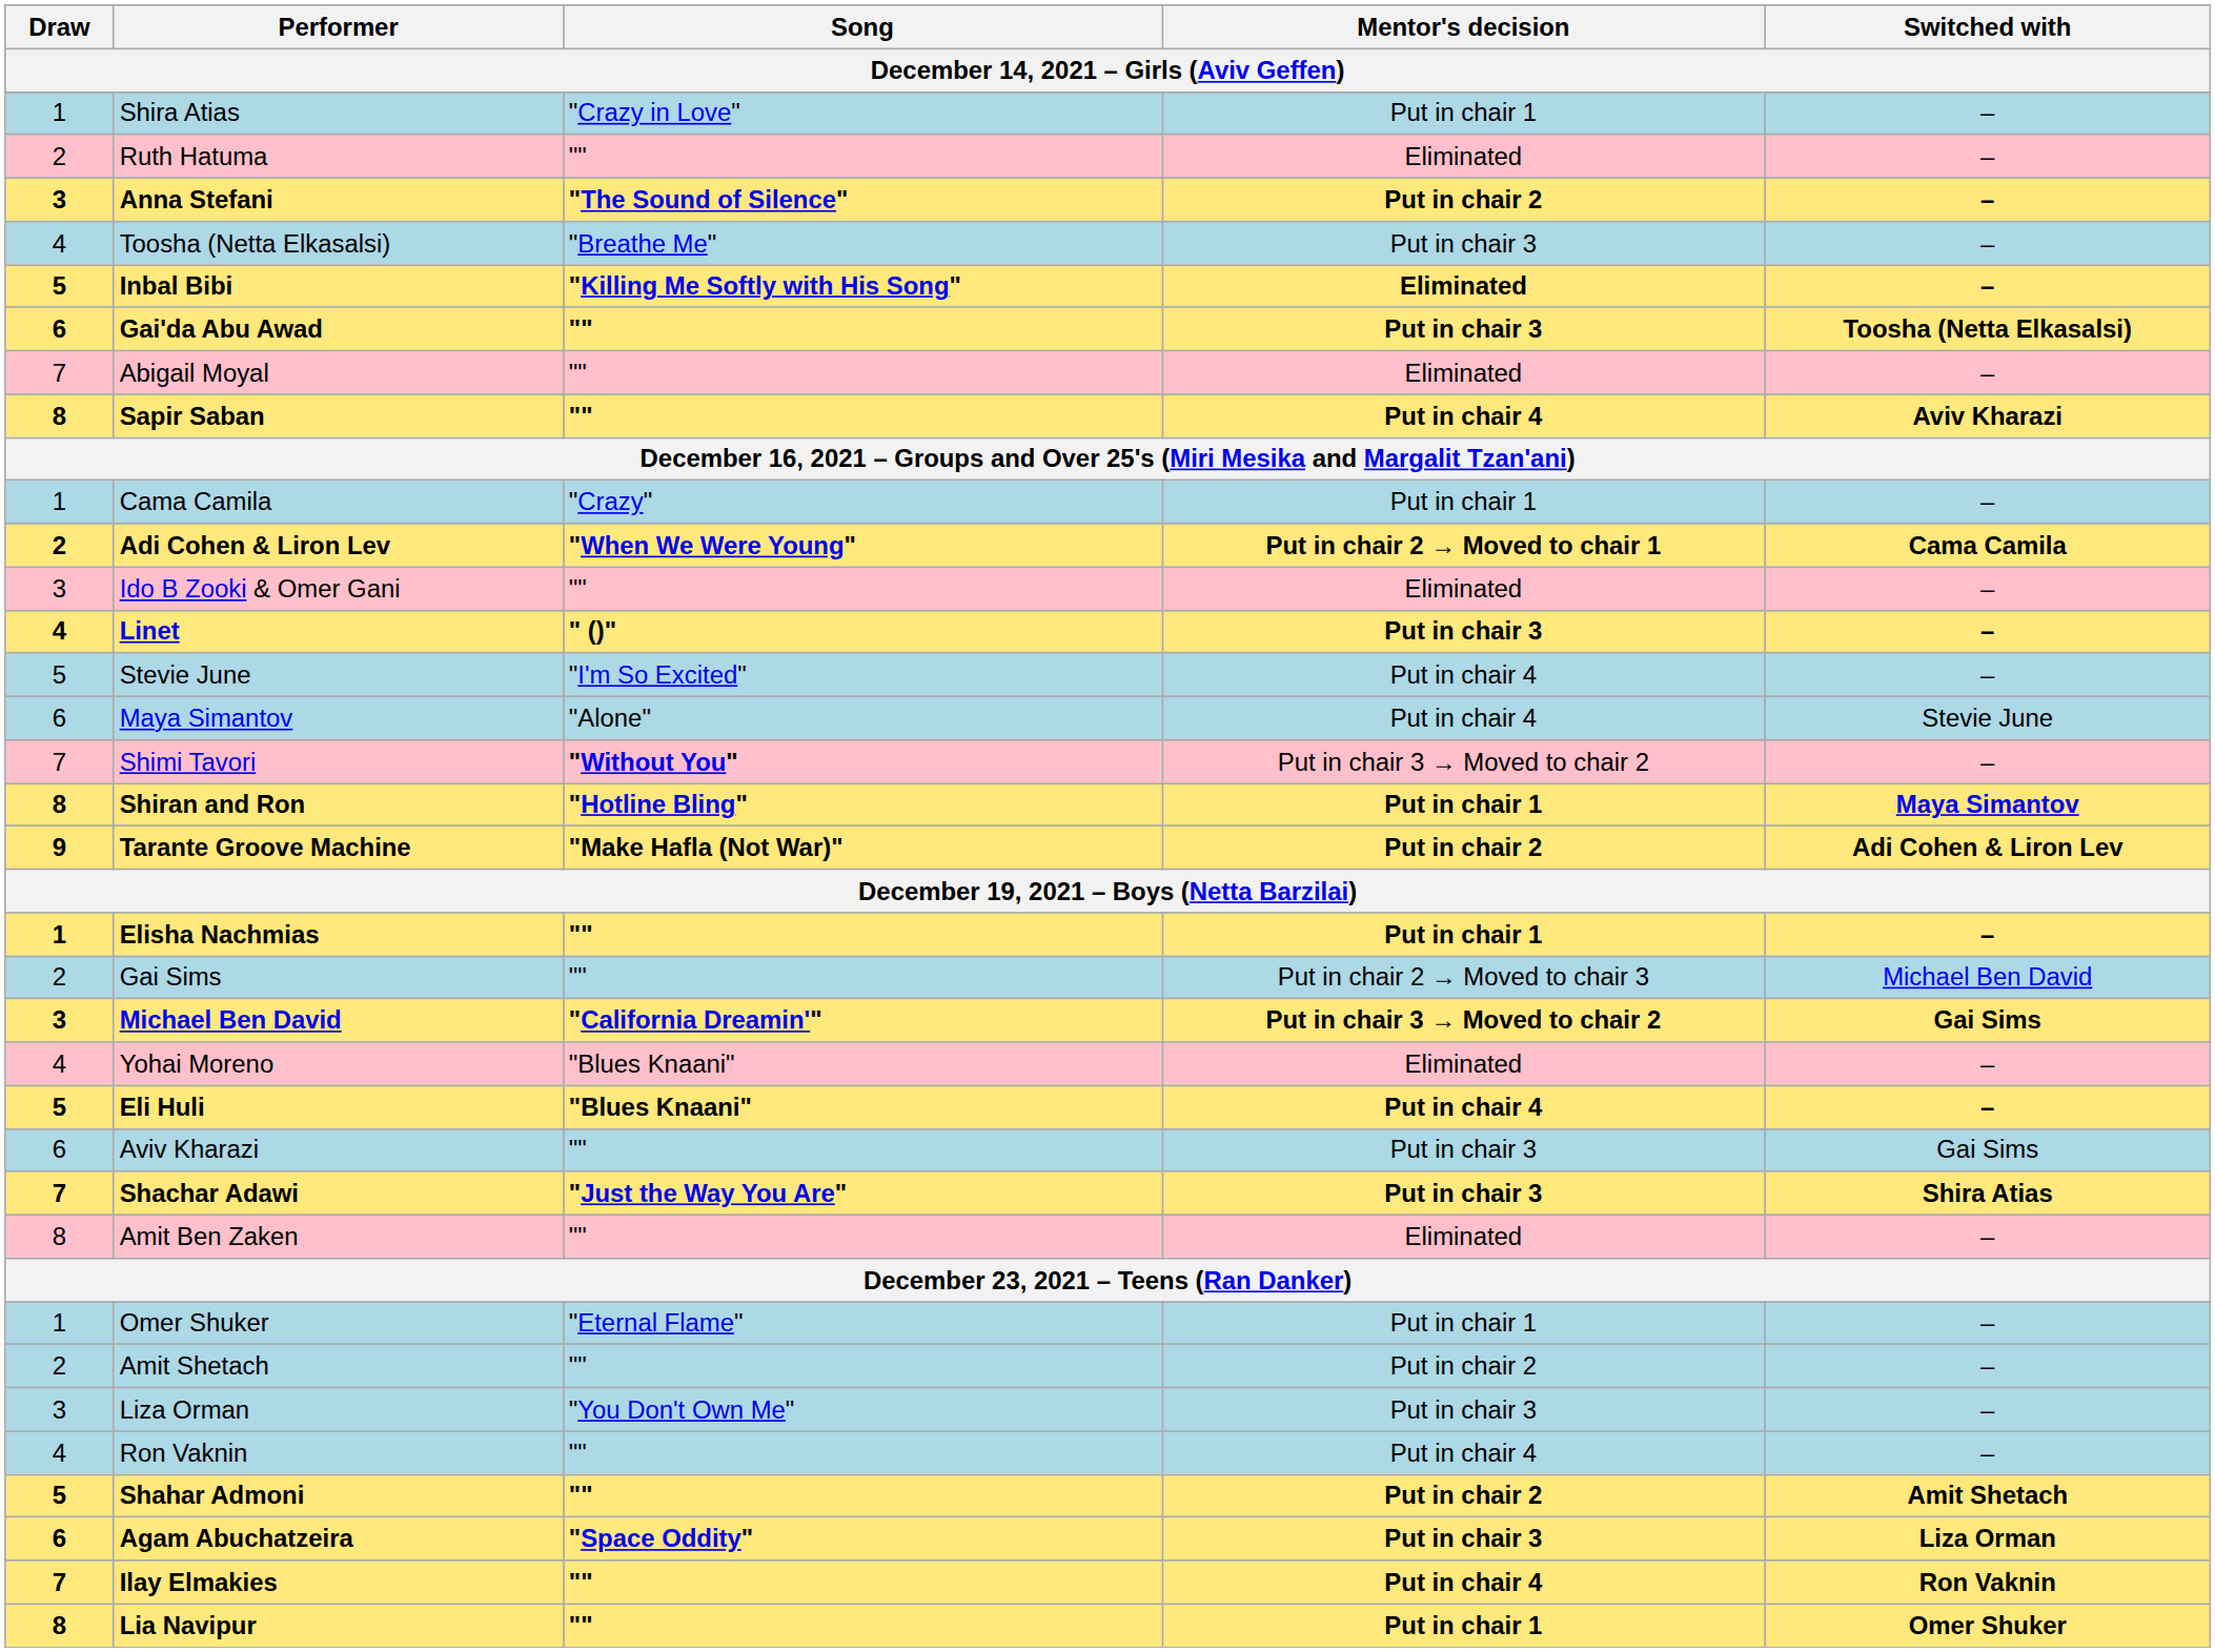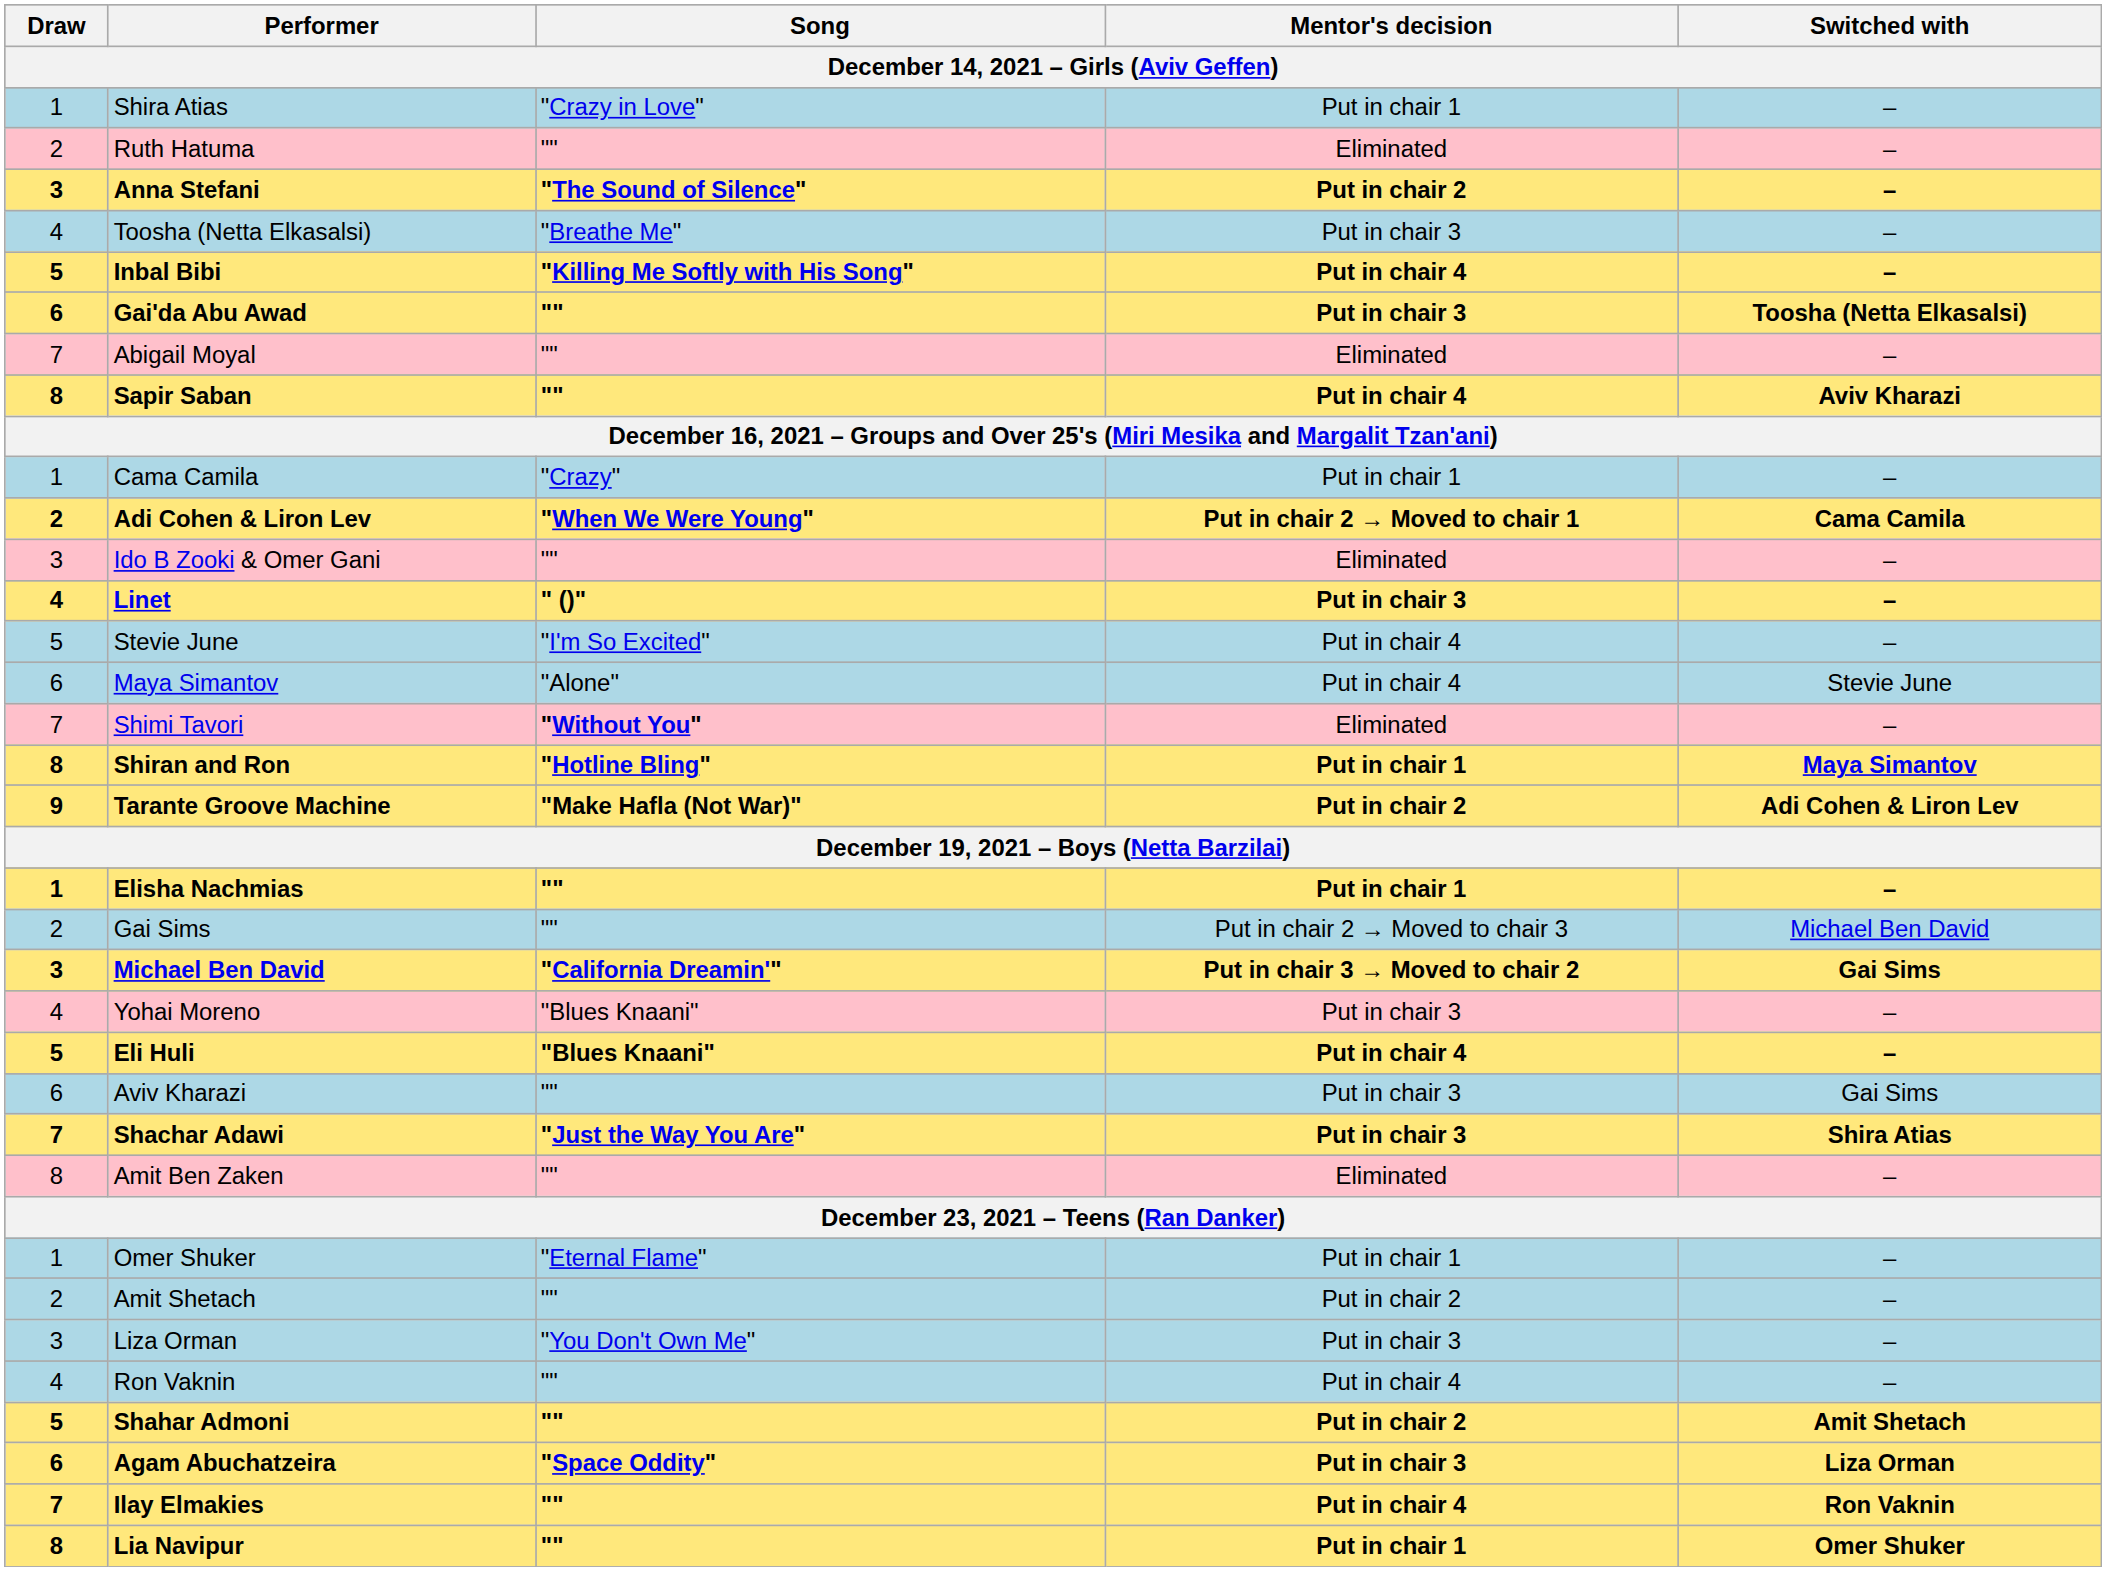Inbal Bibi | Mentor's decision: Eliminated -> Put in chair 4
Shimi Tavori | Mentor's decision: Put in chair 3 → Moved to chair 2 -> Eliminated
Yohai Moreno | Mentor's decision: Eliminated -> Put in chair 3
